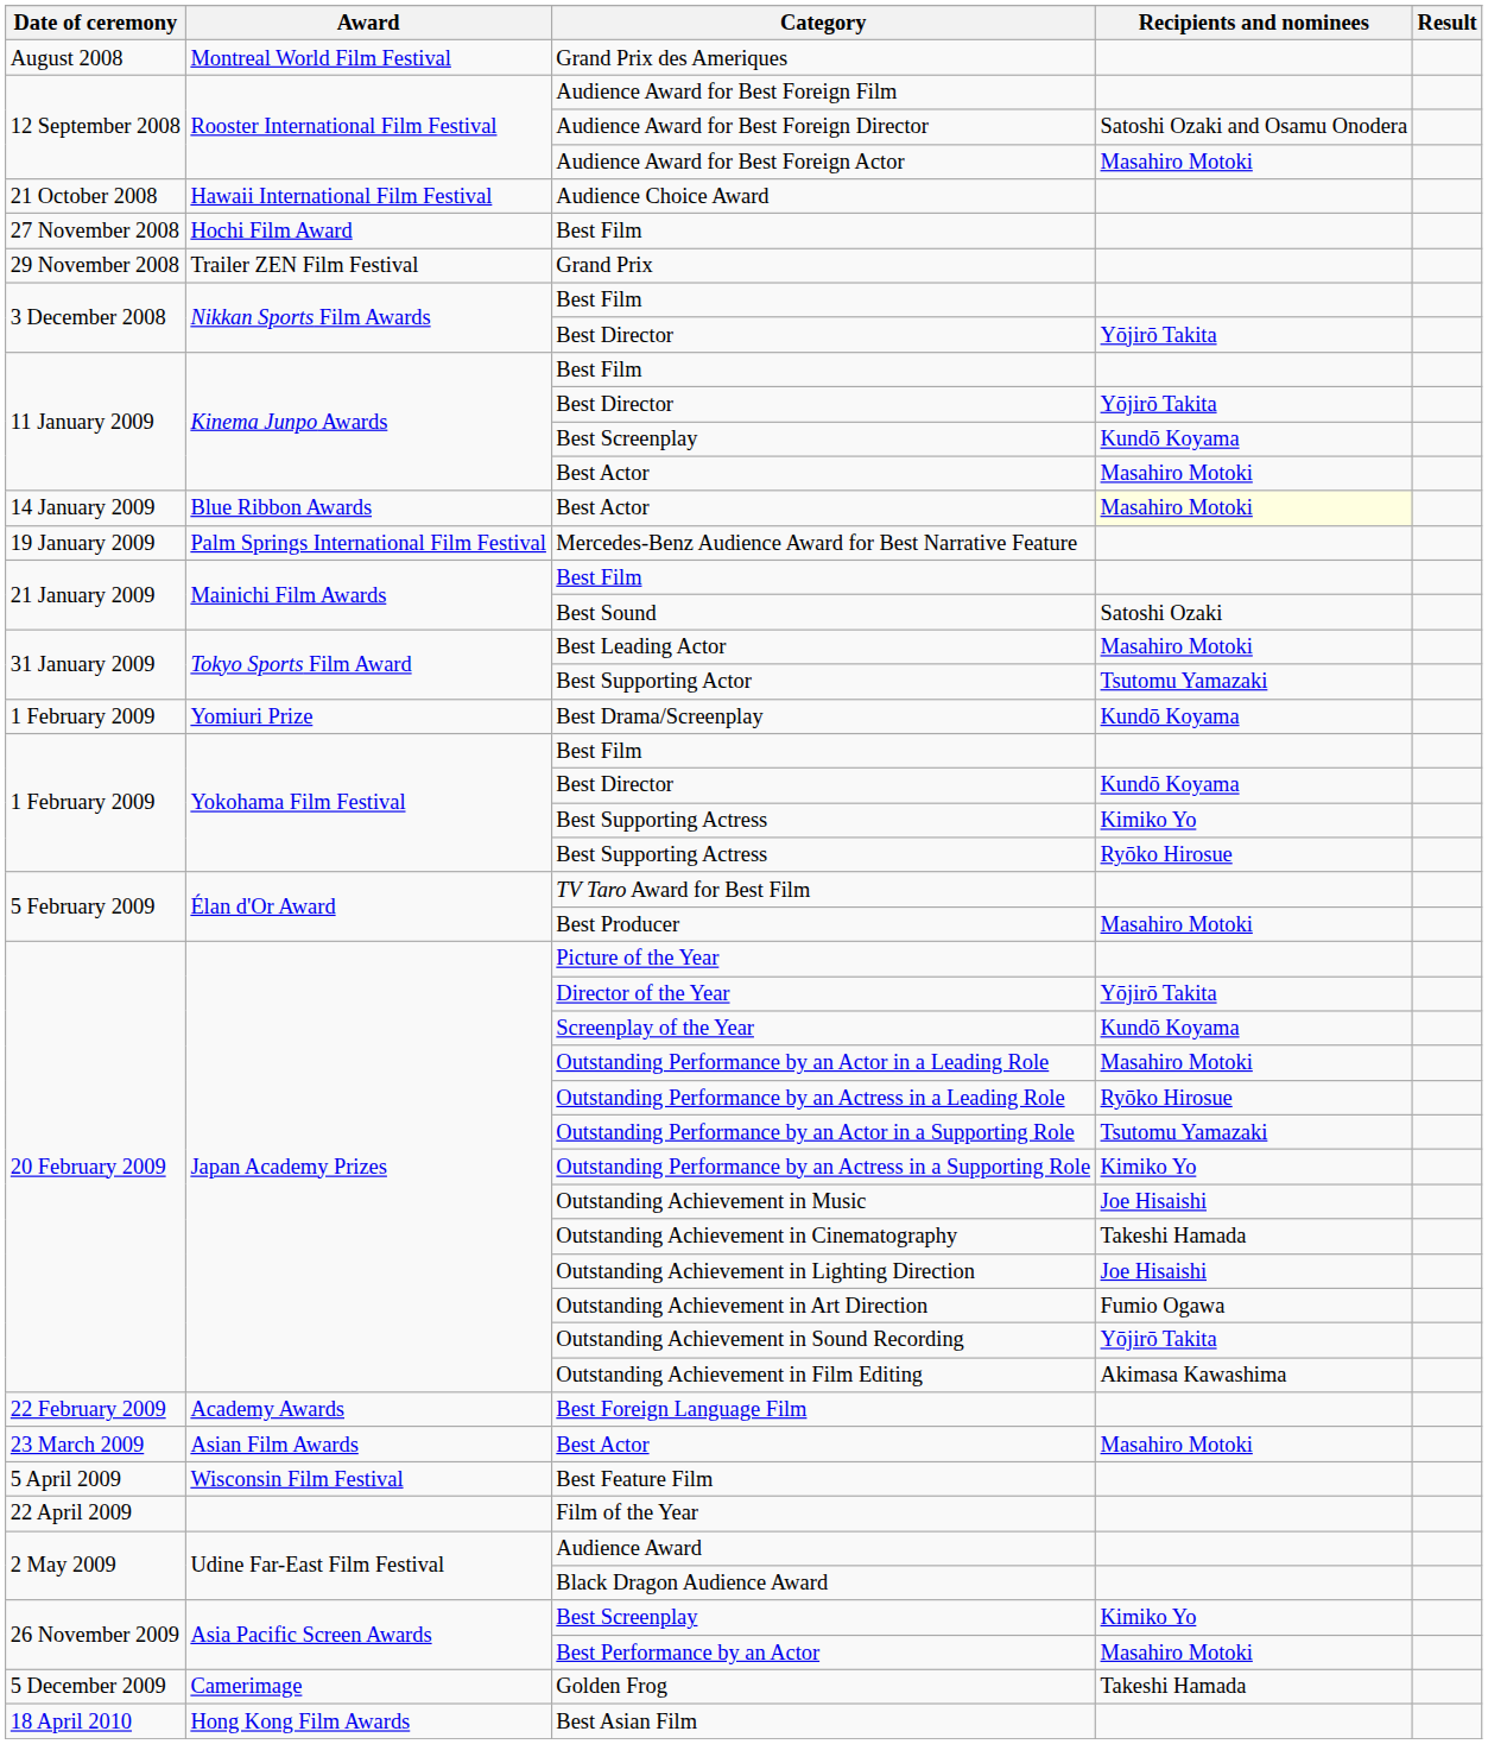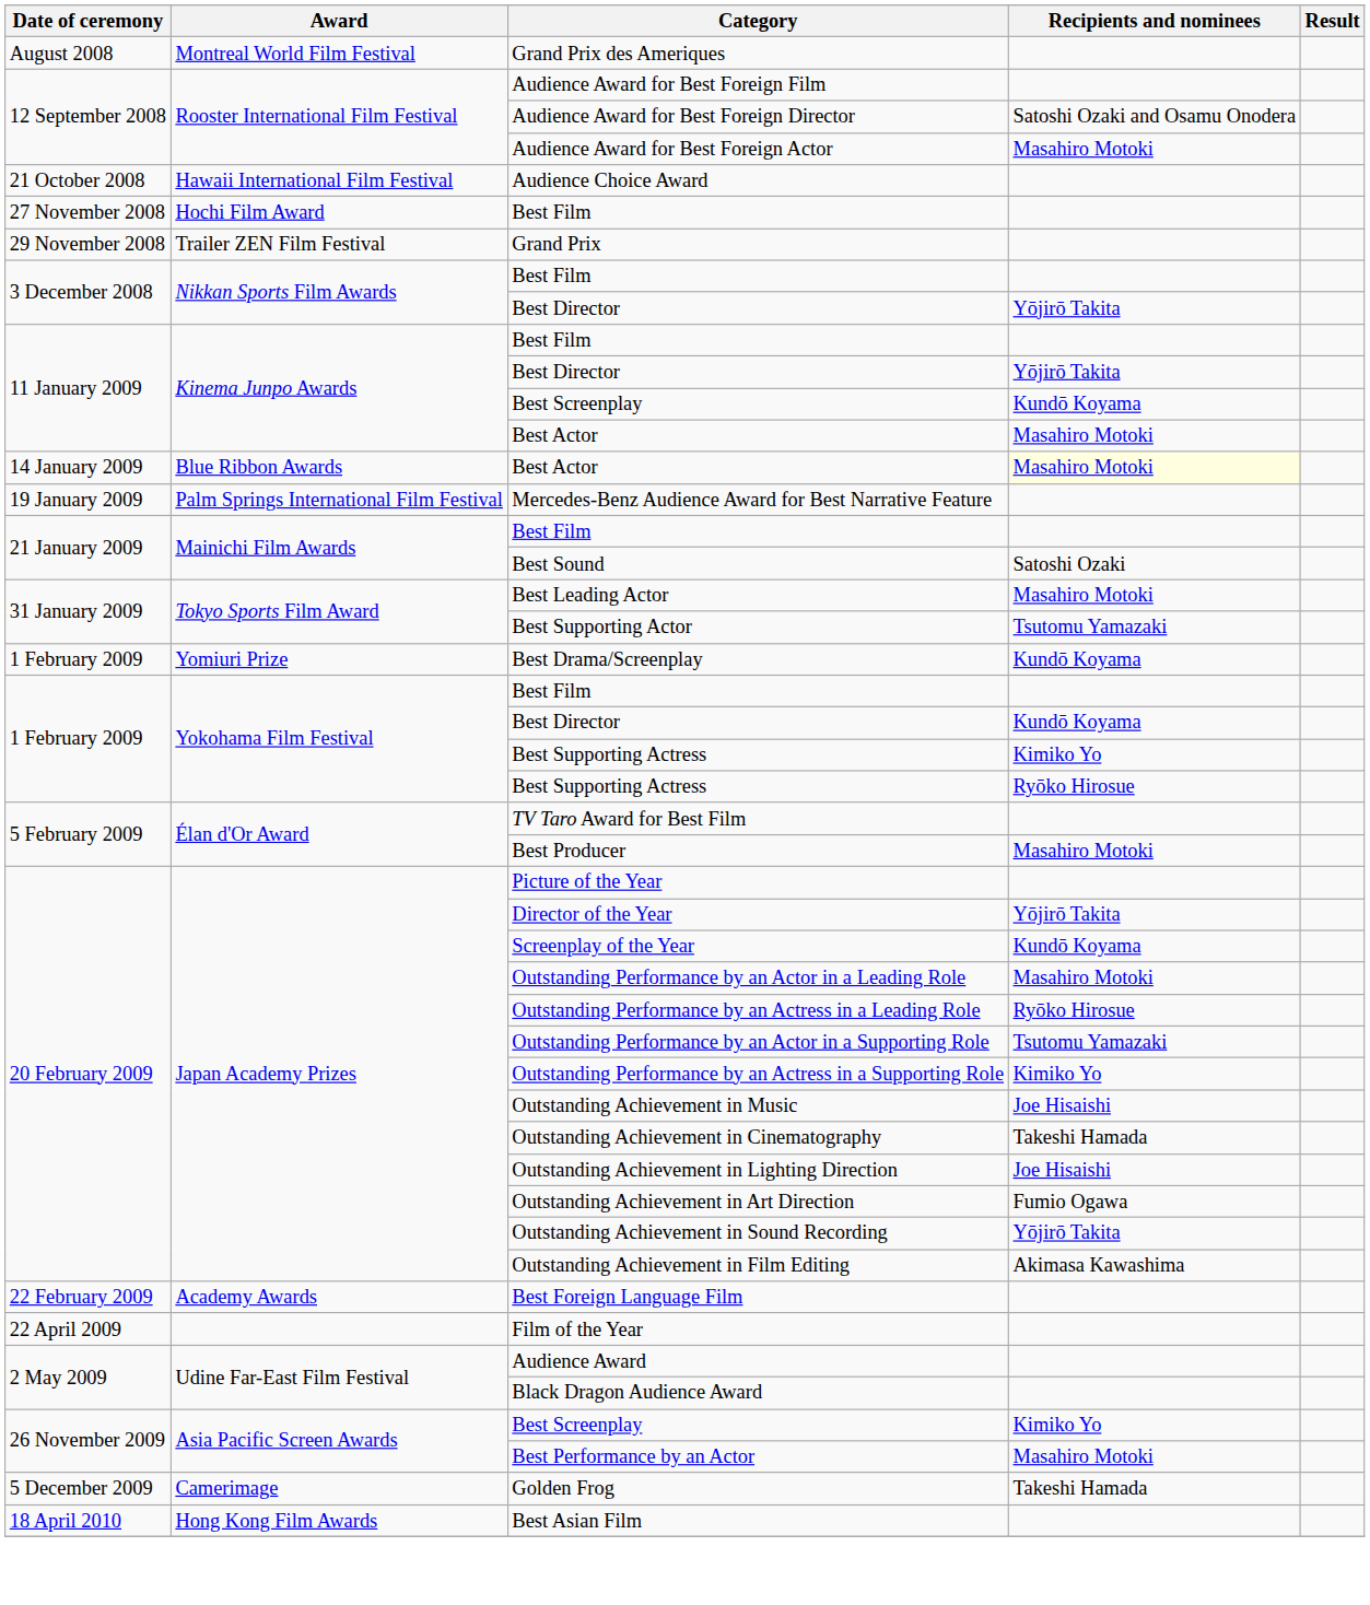- row: 23 March 2009 | Asian Film Awards | Best Actor | Masahiro Motoki
- row: 5 April 2009 | Wisconsin Film Festival | Best Feature Film
